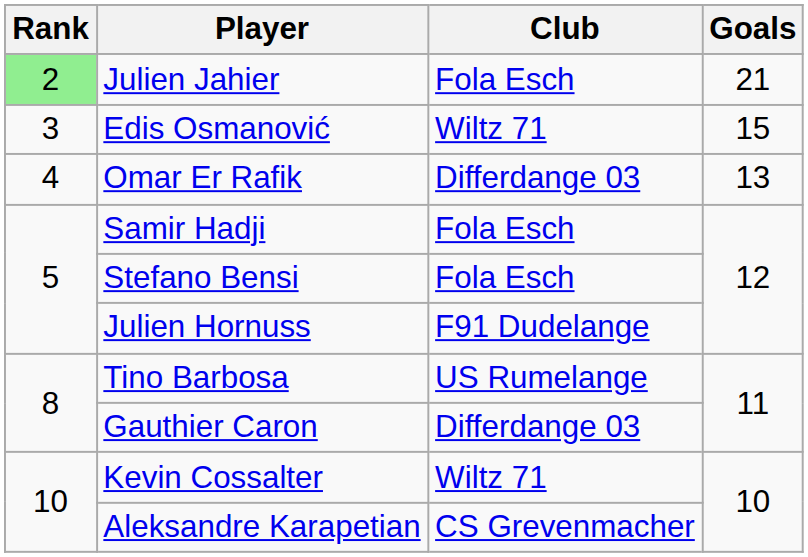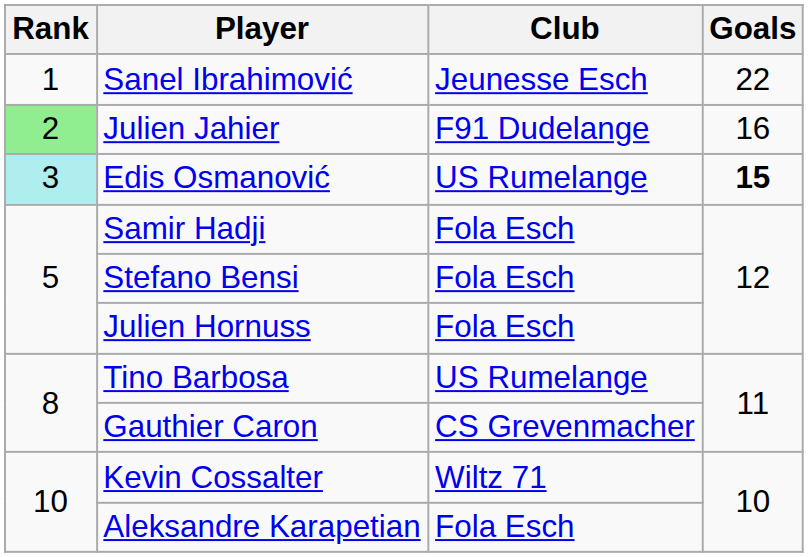+ row: 1 | Sanel Ibrahimović | Jeunesse Esch | 22
Julien Jahier | Club: Fola Esch -> F91 Dudelange
Julien Jahier | Goals: 21 -> 16
Edis Osmanović | Rank: no background -> paleturquoise background
Edis Osmanović | Club: Wiltz 71 -> US Rumelange
Edis Osmanović | Goals: normal -> bold
- row: 4 | Omar Er Rafik | Differdange 03 | 13
Julien Hornuss | Club: F91 Dudelange -> Fola Esch
Gauthier Caron | Club: Differdange 03 -> CS Grevenmacher
Aleksandre Karapetian | Club: CS Grevenmacher -> Fola Esch
